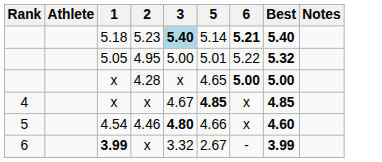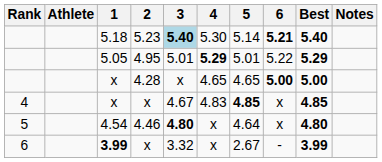+ column: 4 | 5.30 | 5.29 | 4.65 | 4.83 | x | x
5.05 | 3: 5.00 -> 5.01
5.05 | Best: 5.32 -> 5.29
4.54 | 5: 4.66 -> 4.64
4.54 | Best: 4.60 -> 4.80
